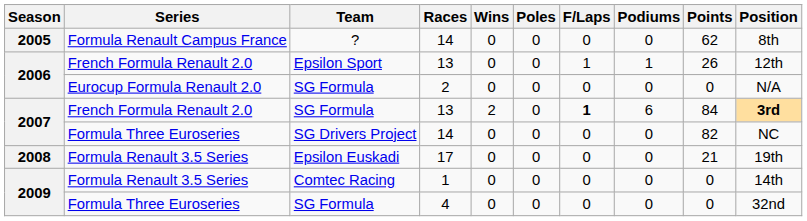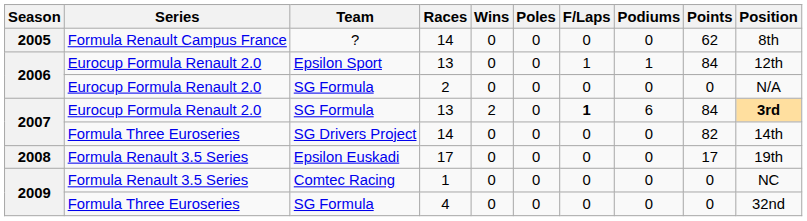Epsilon Sport | Series: French Formula Renault 2.0 -> Eurocup Formula Renault 2.0
Epsilon Sport | Points: 26 -> 84
SG Formula / 13 | Series: French Formula Renault 2.0 -> Eurocup Formula Renault 2.0
SG Drivers Project | Position: NC -> 14th
Epsilon Euskadi | Points: 21 -> 17
Comtec Racing | Position: 14th -> NC
